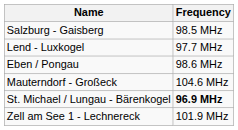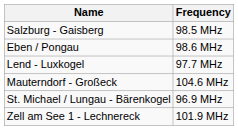rows swapped: Lend - Luxkogel <-> Eben / Pongau
St. Michael / Lungau - Bärenkogel | Frequency: bold -> normal
